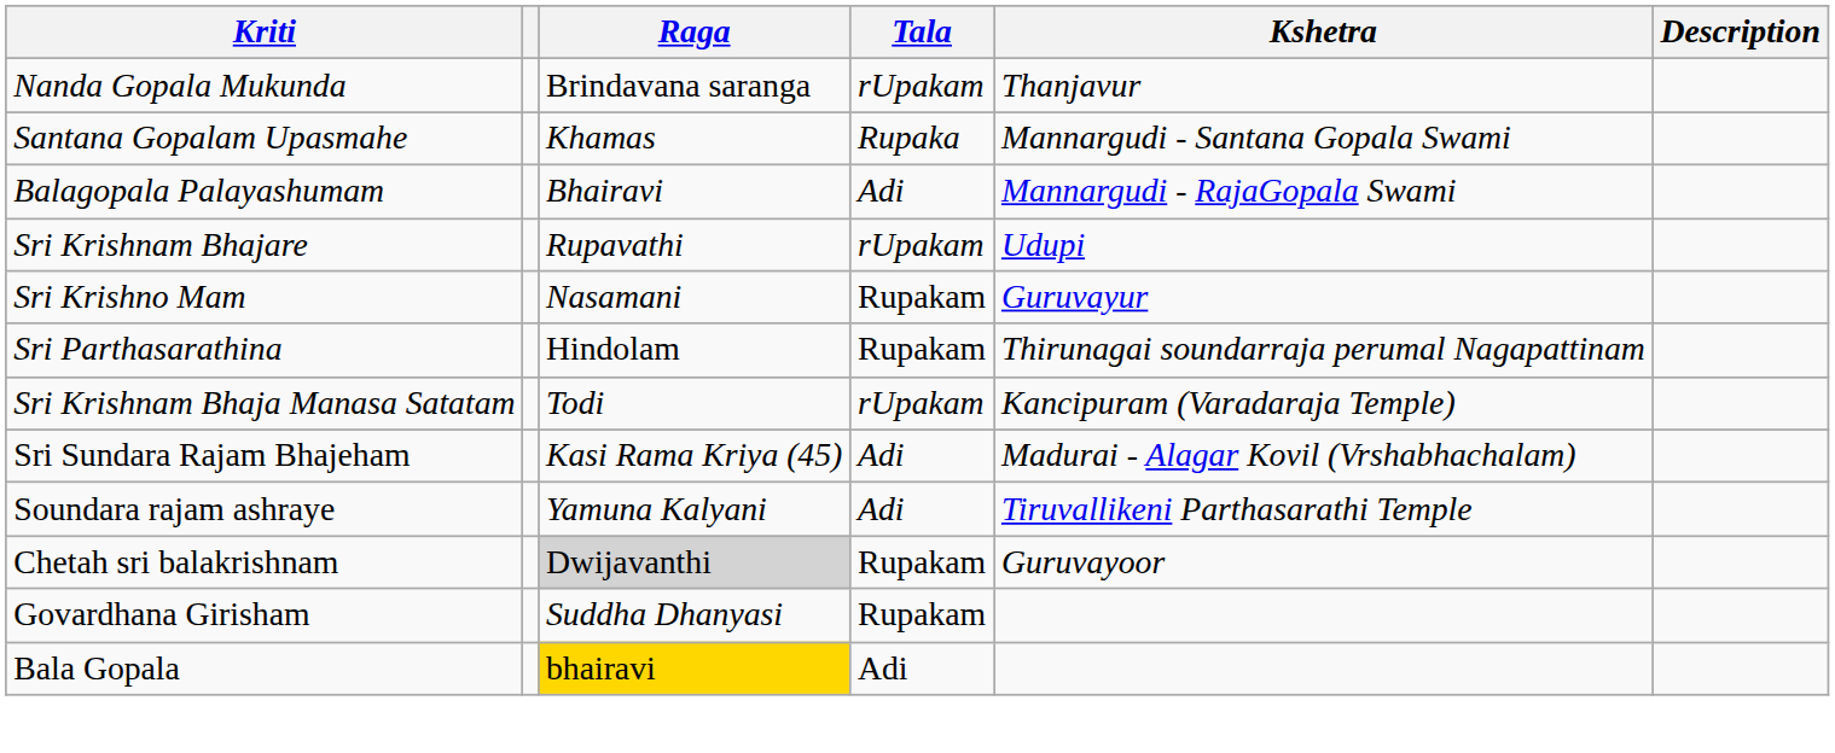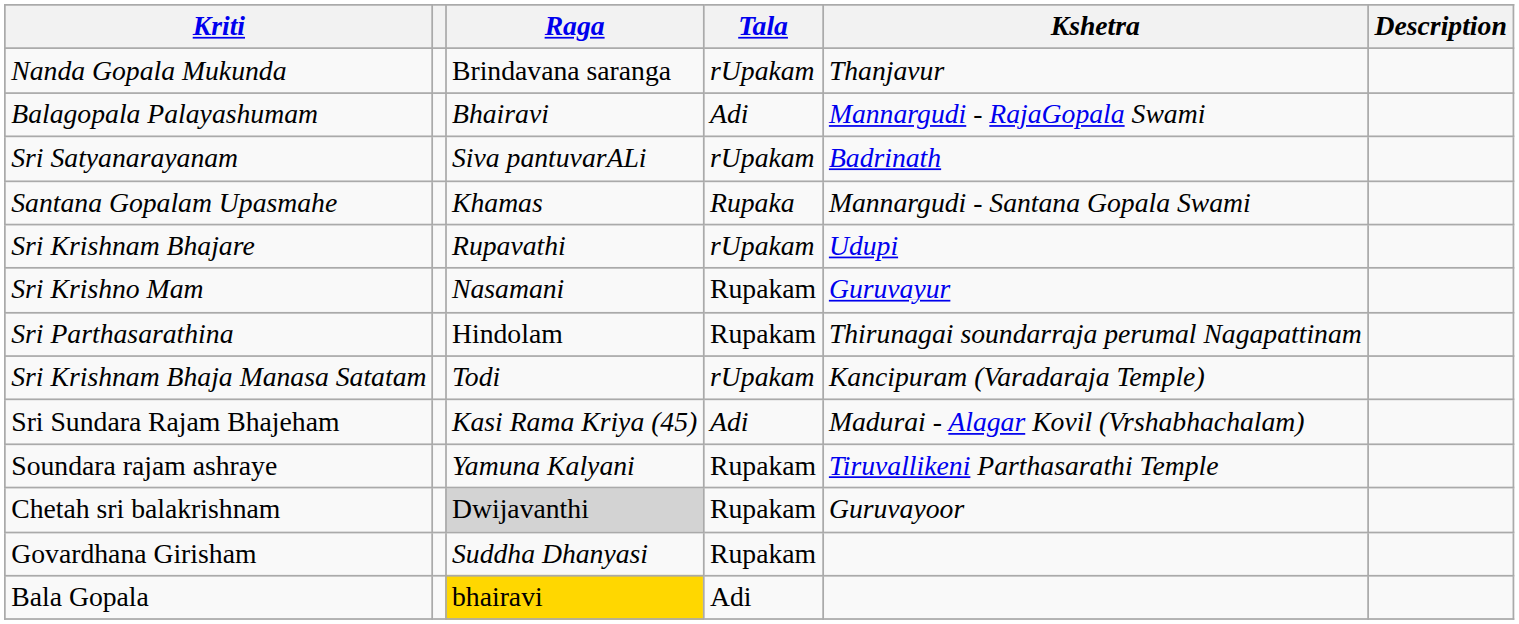rows swapped: Balagopala Palayashumam <-> Santana Gopalam Upasmahe
+ row: Sri Satyanarayanam | Siva pantuvarALi | rUpakam | Badrinath
Soundara rajam ashraye | Tala: Adi -> Rupakam
